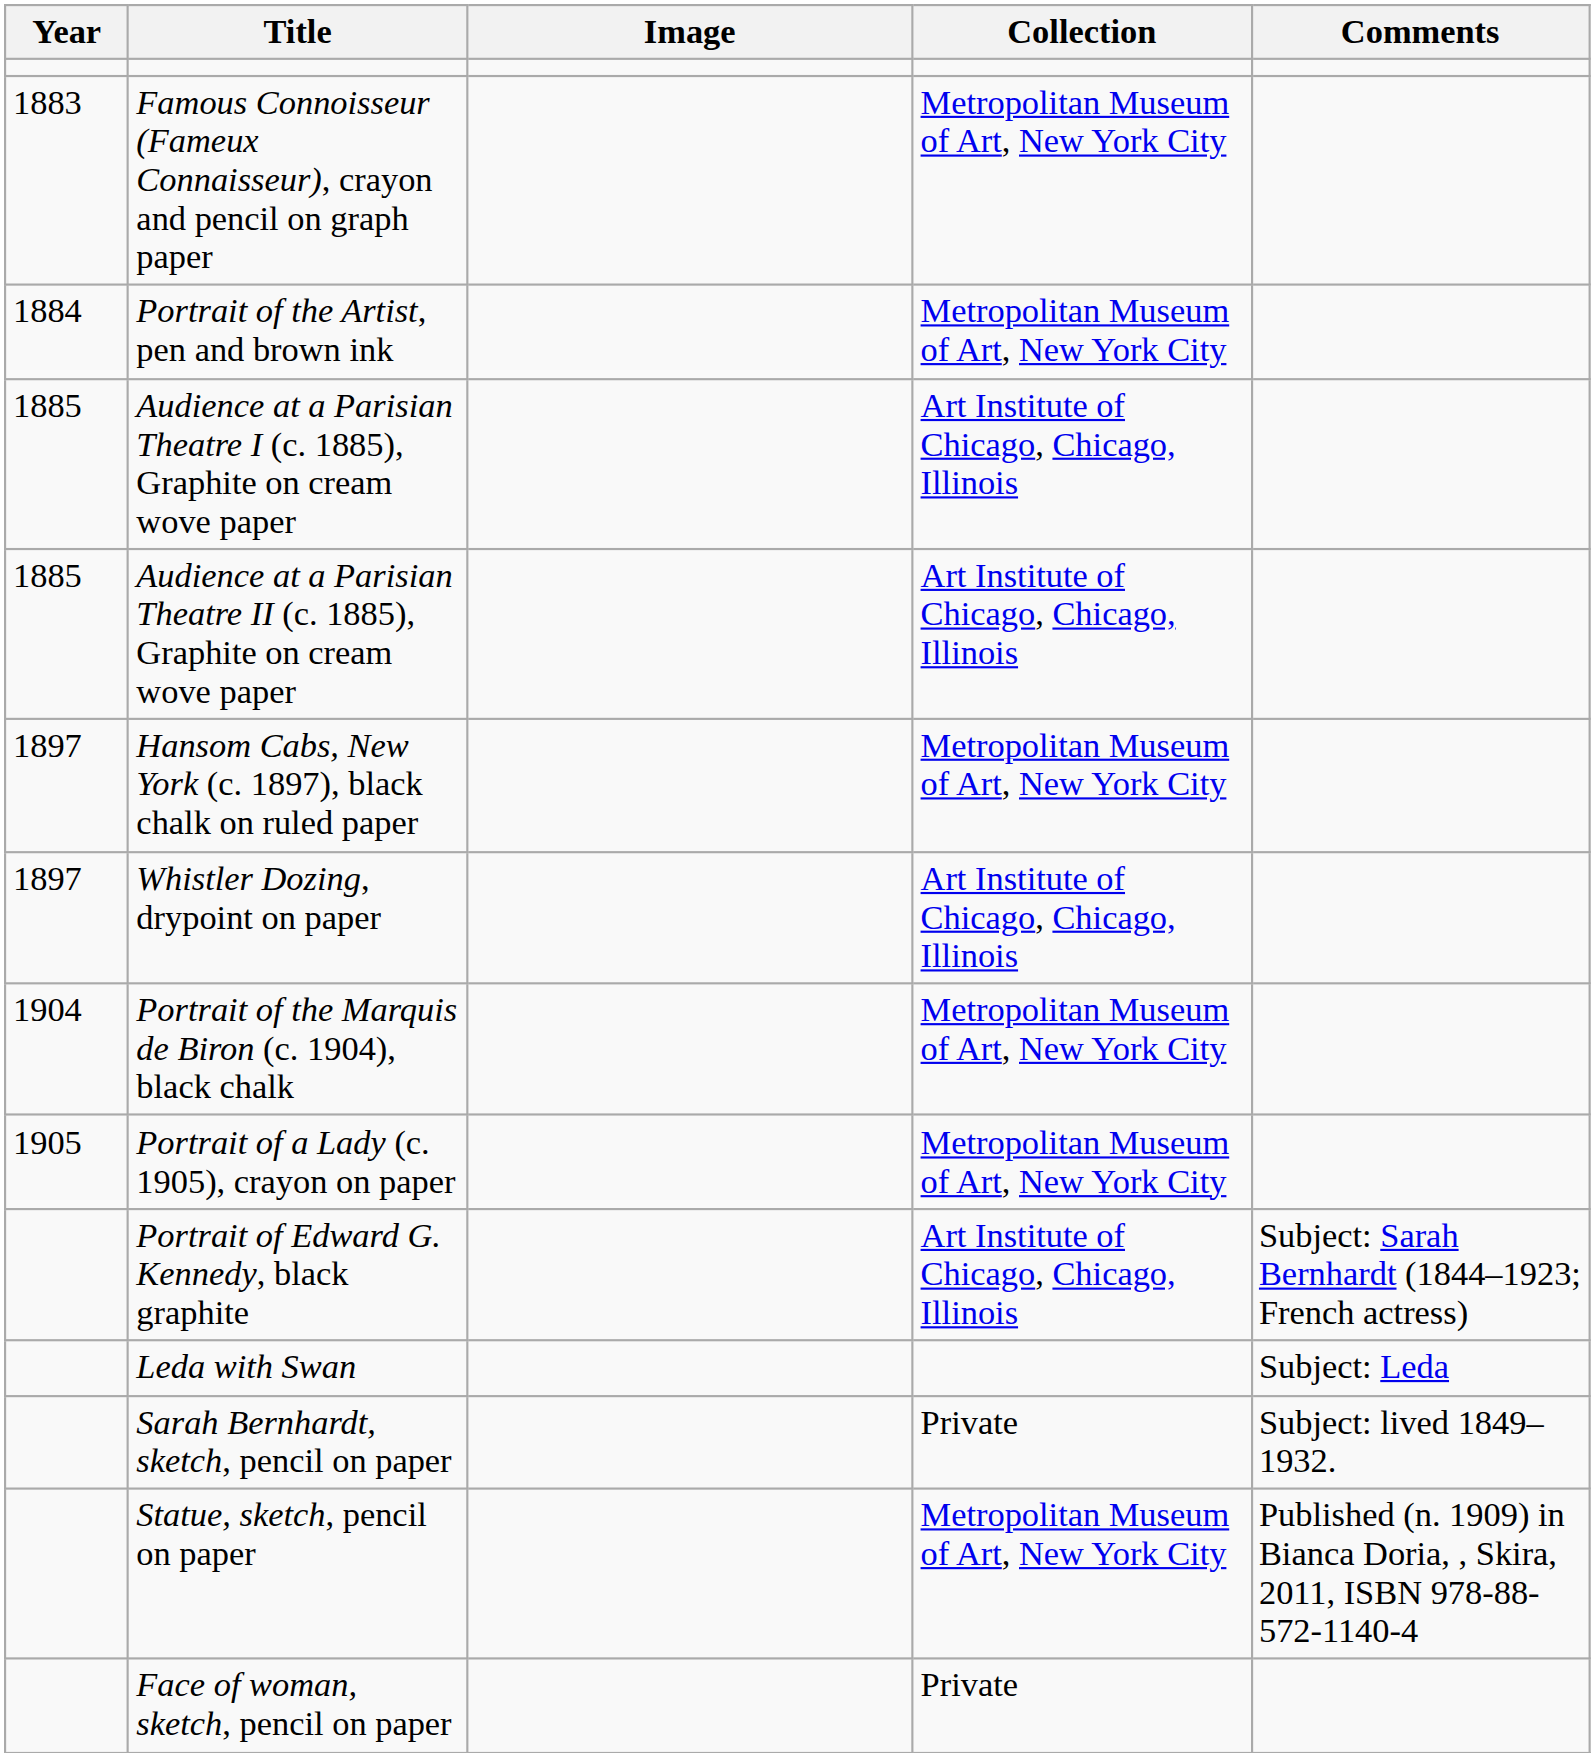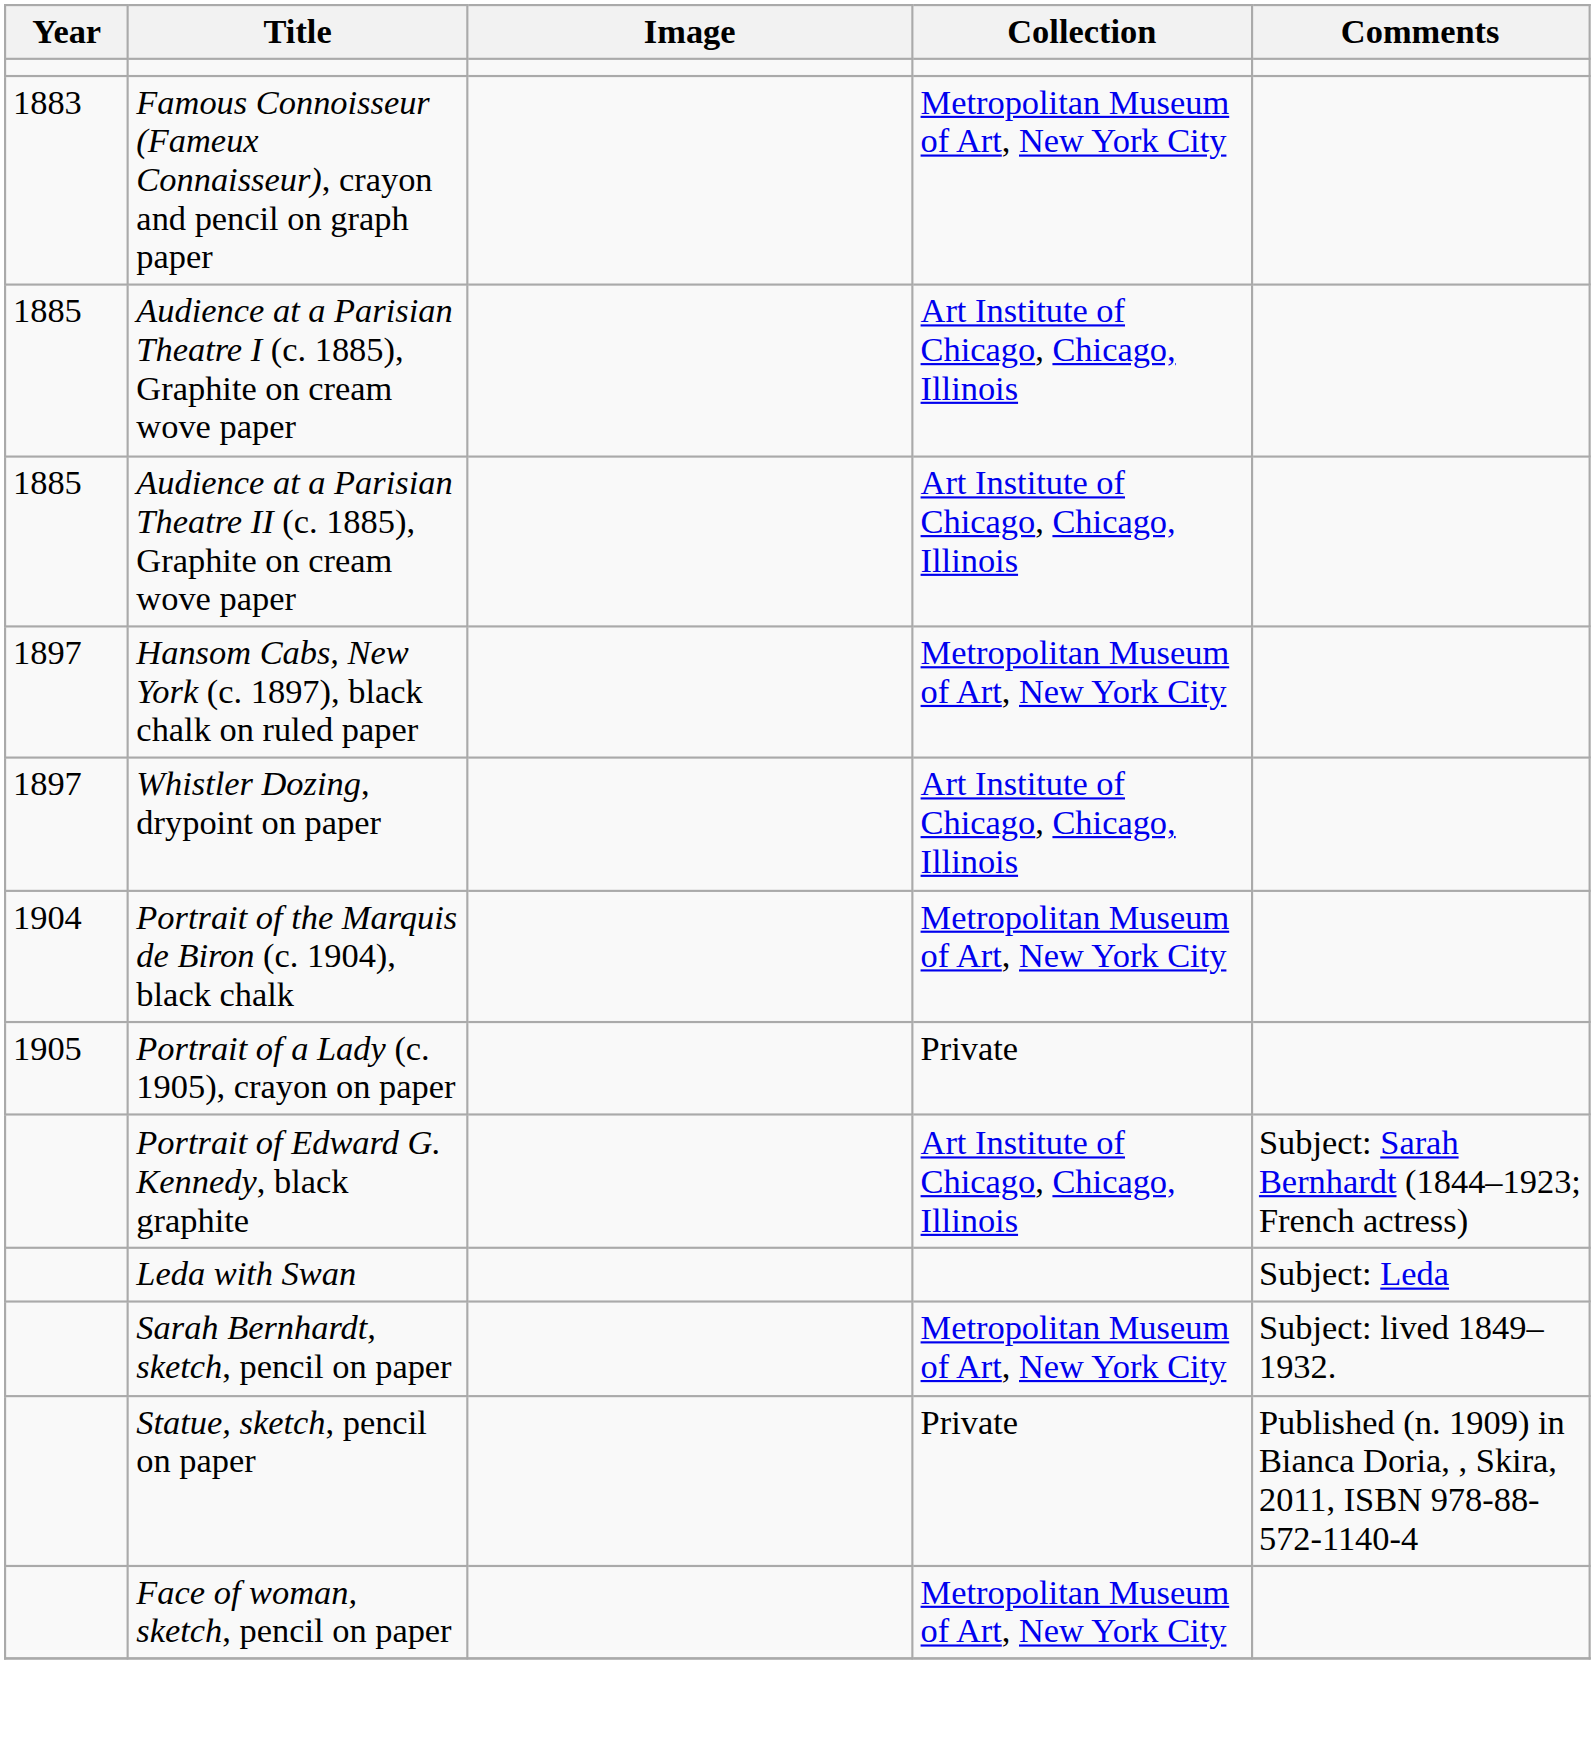- row: 1884 | Portrait of the Artist, pen and brown ink | Metropolitan Museum of Art, New York City
Portrait of a Lady (c. 1905), crayon on paper | Collection: Metropolitan Museum of Art, New York City -> Private
Sarah Bernhardt, sketch, pencil on paper | Collection: Private -> Metropolitan Museum of Art, New York City
Statue, sketch, pencil on paper | Collection: Metropolitan Museum of Art, New York City -> Private
Face of woman, sketch, pencil on paper | Collection: Private -> Metropolitan Museum of Art, New York City
